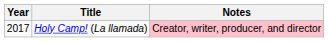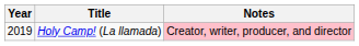Holy Camp! (La llamada) | Year: 2017 -> 2019
